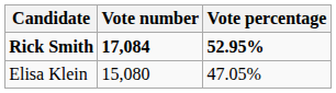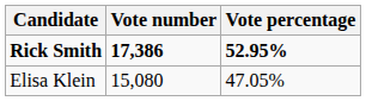Rick Smith | Vote number: 17,084 -> 17,386
